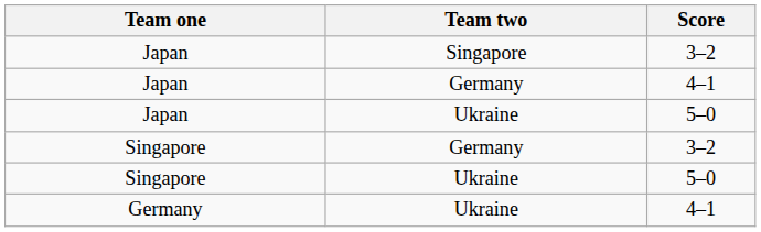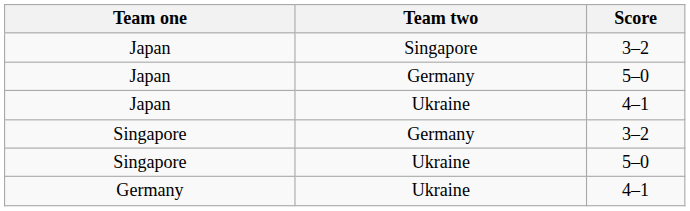Japan / Germany | Score: 4–1 -> 5–0
Japan / Ukraine | Score: 5–0 -> 4–1
